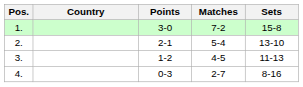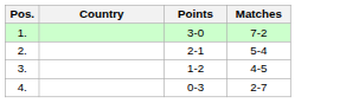- column: Sets | 15-8 | 13-10 | 11-13 | 8-16
